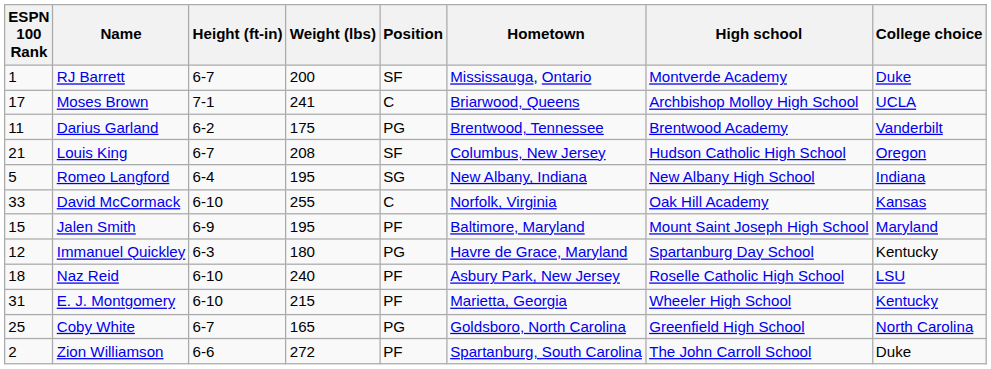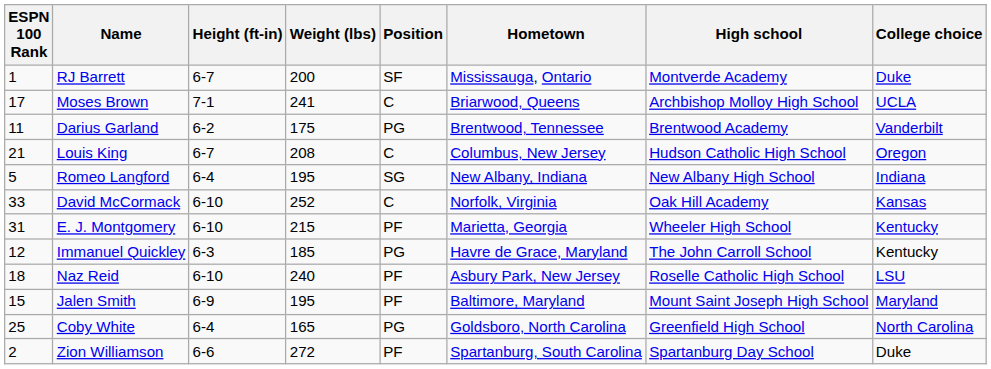Louis King | Position: SF -> C
David McCormack | Weight (lbs): 255 -> 252
rows swapped: E. J. Montgomery <-> Jalen Smith
Immanuel Quickley | Weight (lbs): 180 -> 185
Immanuel Quickley | High school: Spartanburg Day School -> The John Carroll School
Coby White | Height (ft-in): 6-7 -> 6-4
Zion Williamson | High school: The John Carroll School -> Spartanburg Day School
